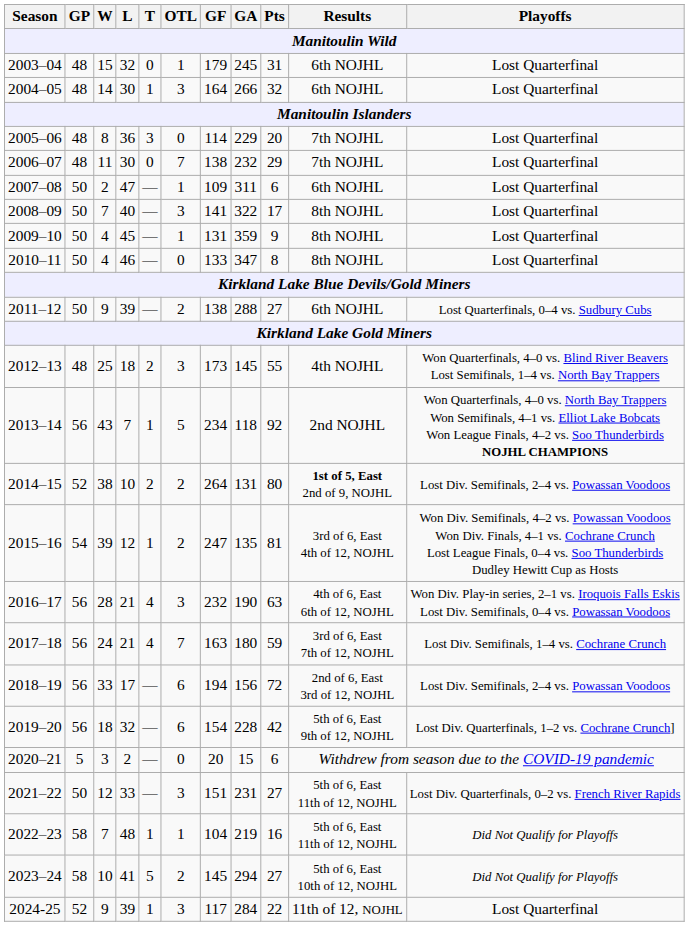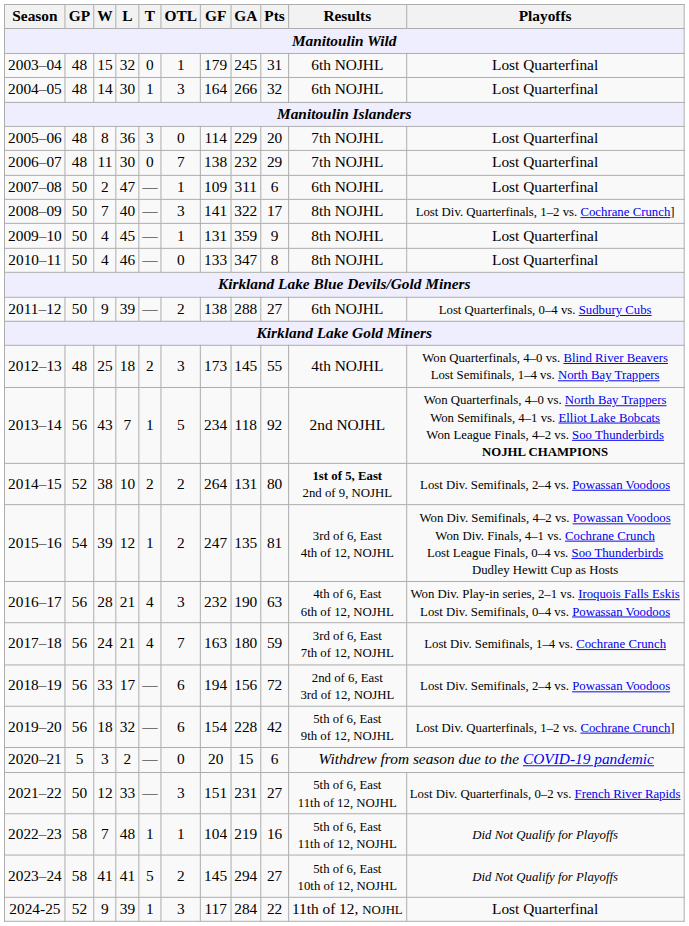2008–09 | Playoffs: Lost Quarterfinal -> Lost Div. Quarterfinals, 1–2 vs. Cochrane Crunch]
2023–24 | W: 10 -> 41
